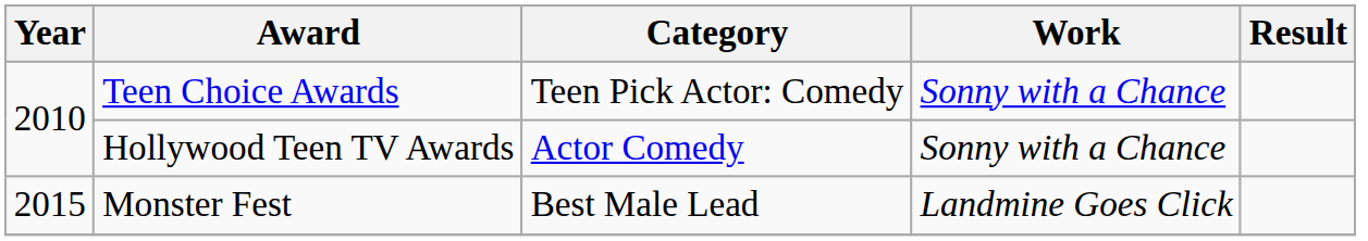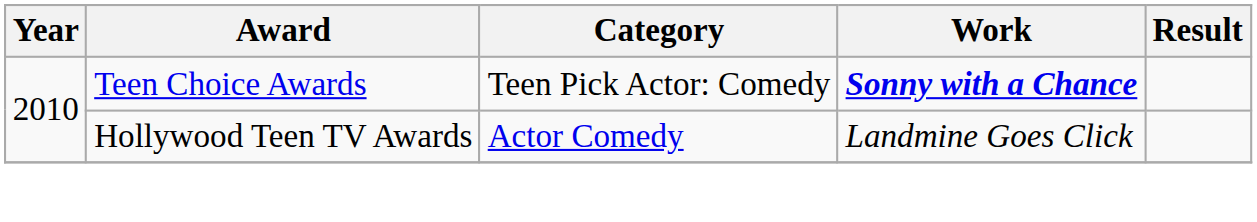Teen Choice Awards | Work: normal -> bold
Hollywood Teen TV Awards | Work: Sonny with a Chance -> Landmine Goes Click
- row: 2015 | Monster Fest | Best Male Lead | Landmine Goes Click
